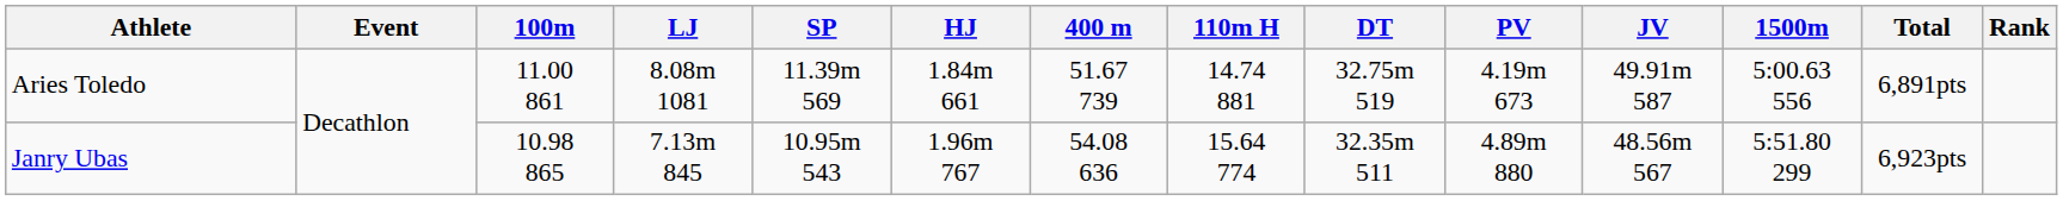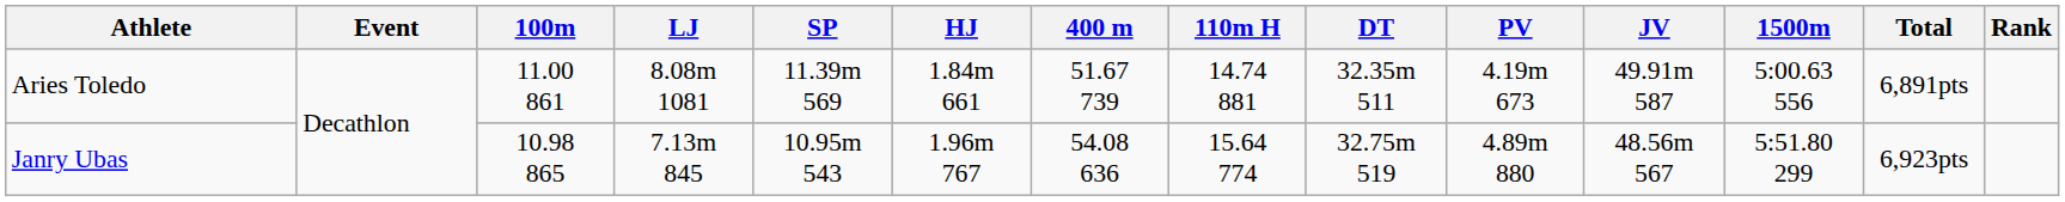Aries Toledo | DT: 32.75m 519 -> 32.35m 511
Janry Ubas | DT: 32.35m 511 -> 32.75m 519
